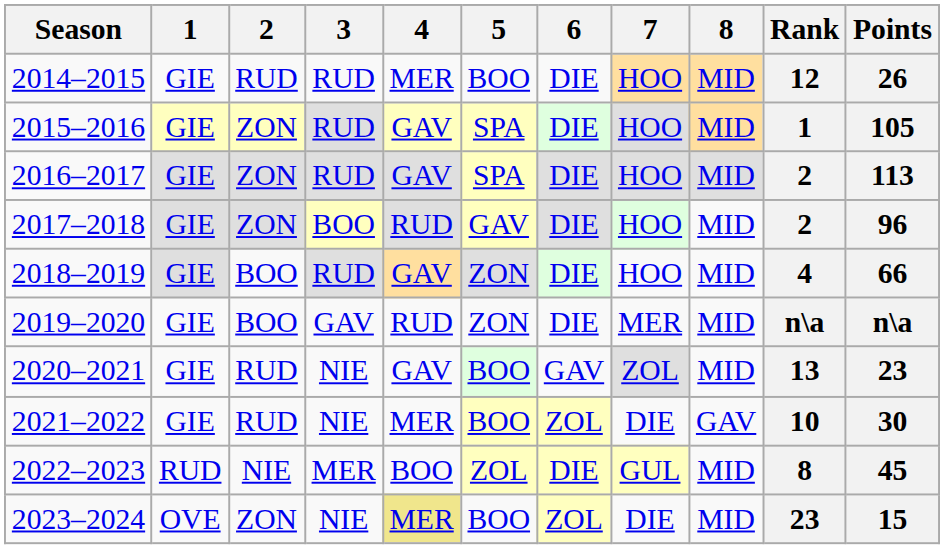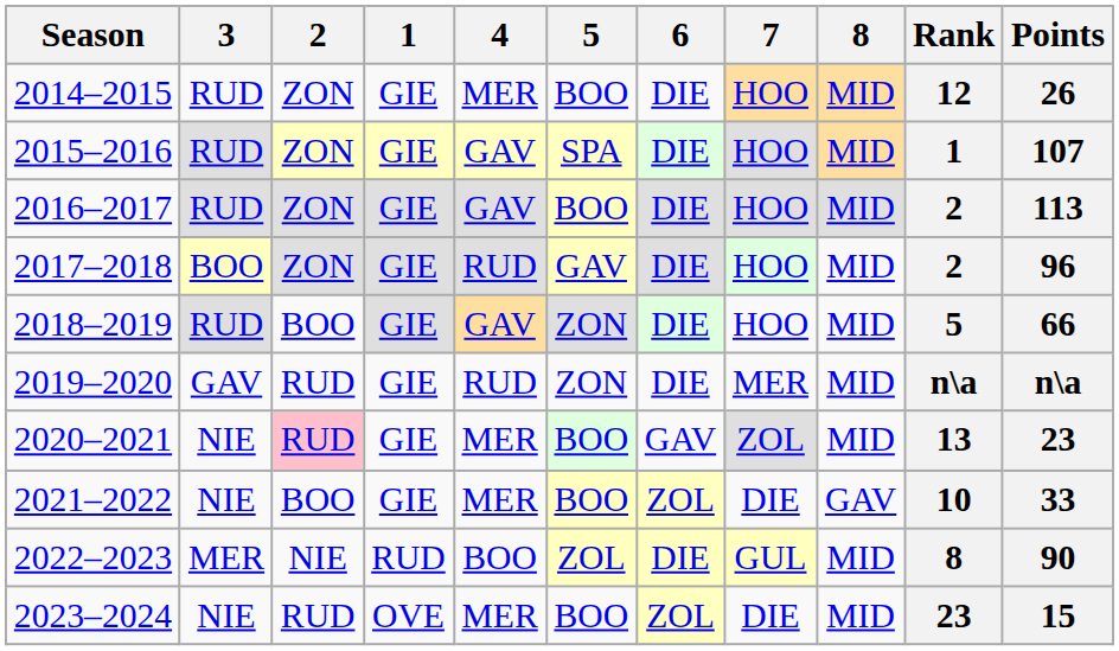columns swapped: 1 <-> 3
2014–2015 | 2: RUD -> ZON
2015–2016 | Points: 105 -> 107
2016–2017 | 5: SPA -> BOO
2018–2019 | Rank: 4 -> 5
2019–2020 | 2: BOO -> RUD
2020–2021 | 2: no background -> pink background
2020–2021 | 4: GAV -> MER
2021–2022 | 2: RUD -> BOO
2021–2022 | Points: 30 -> 33
2022–2023 | Points: 45 -> 90
2023–2024 | 2: ZON -> RUD
2023–2024 | 4: khaki background -> no background
